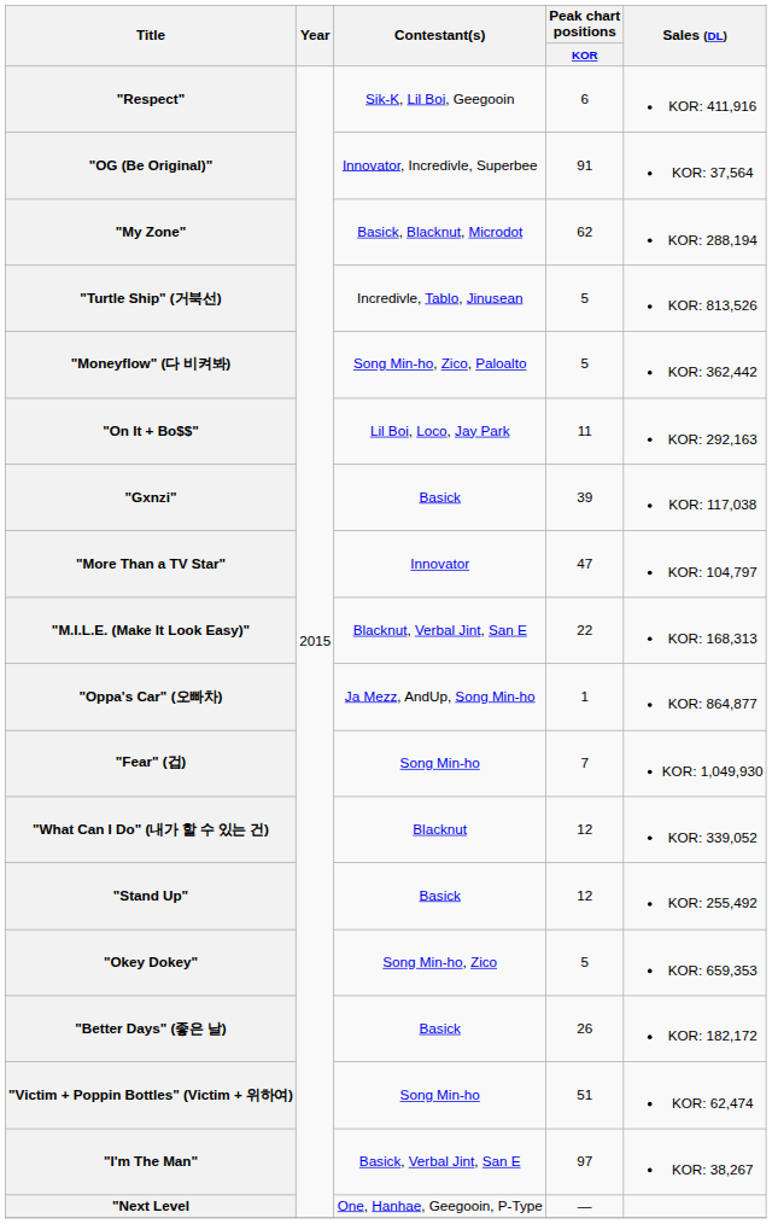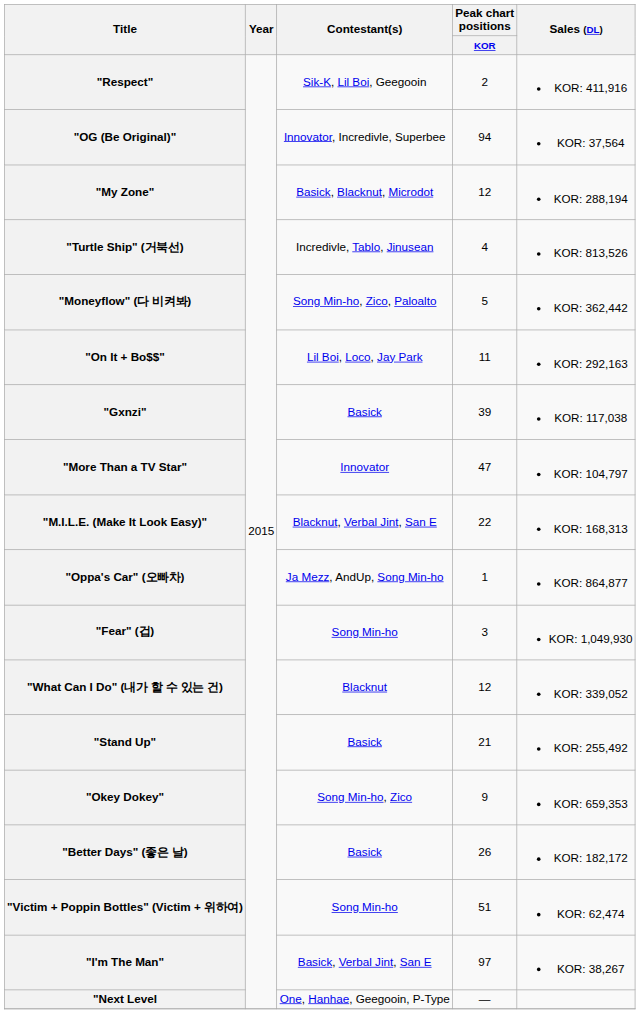"Respect" | Peak chart positions / KOR: 6 -> 2
"OG (Be Original)" | Peak chart positions / KOR: 91 -> 94
"My Zone" | Peak chart positions / KOR: 62 -> 12
"Turtle Ship" (거북선) | Peak chart positions / KOR: 5 -> 4
"Fear" (겁) | Peak chart positions / KOR: 7 -> 3
"Stand Up" | Peak chart positions / KOR: 12 -> 21
"Okey Dokey" | Peak chart positions / KOR: 5 -> 9
